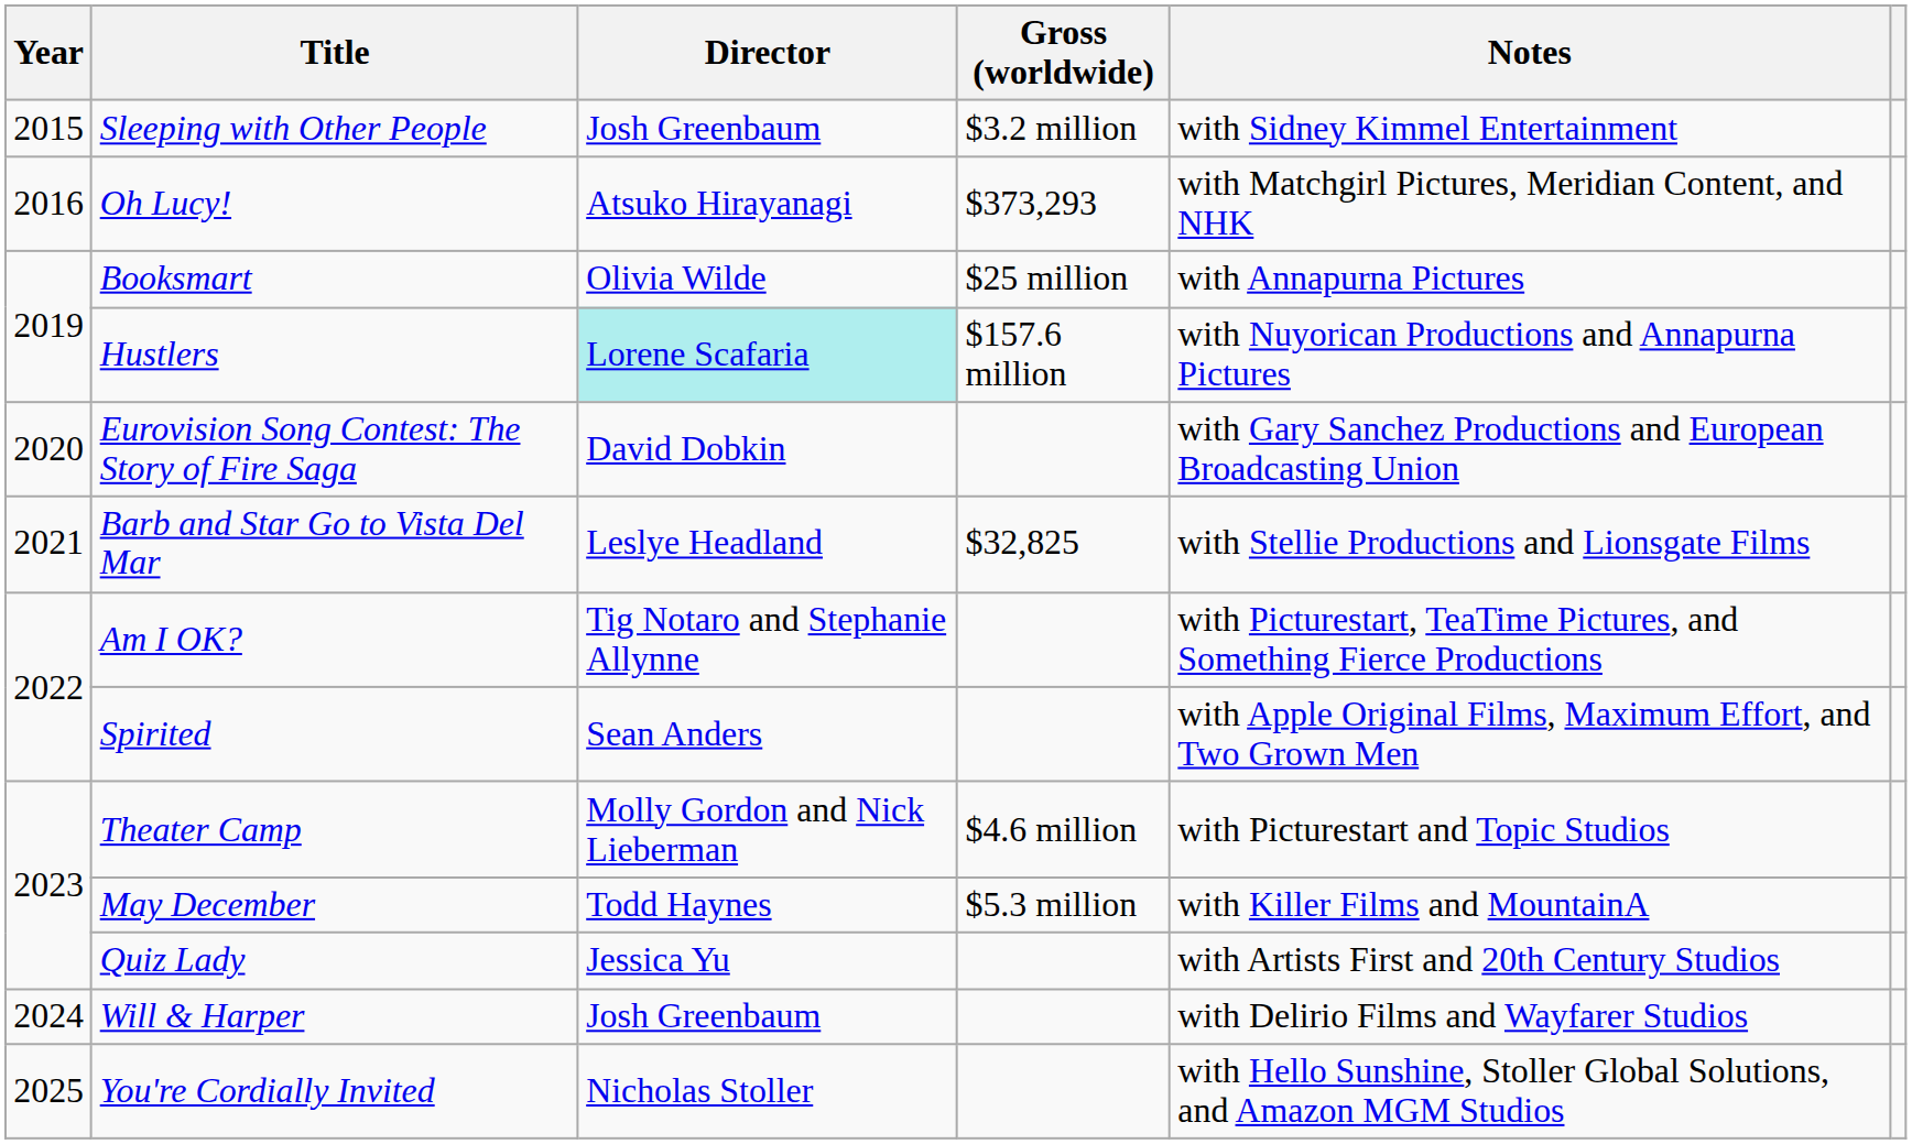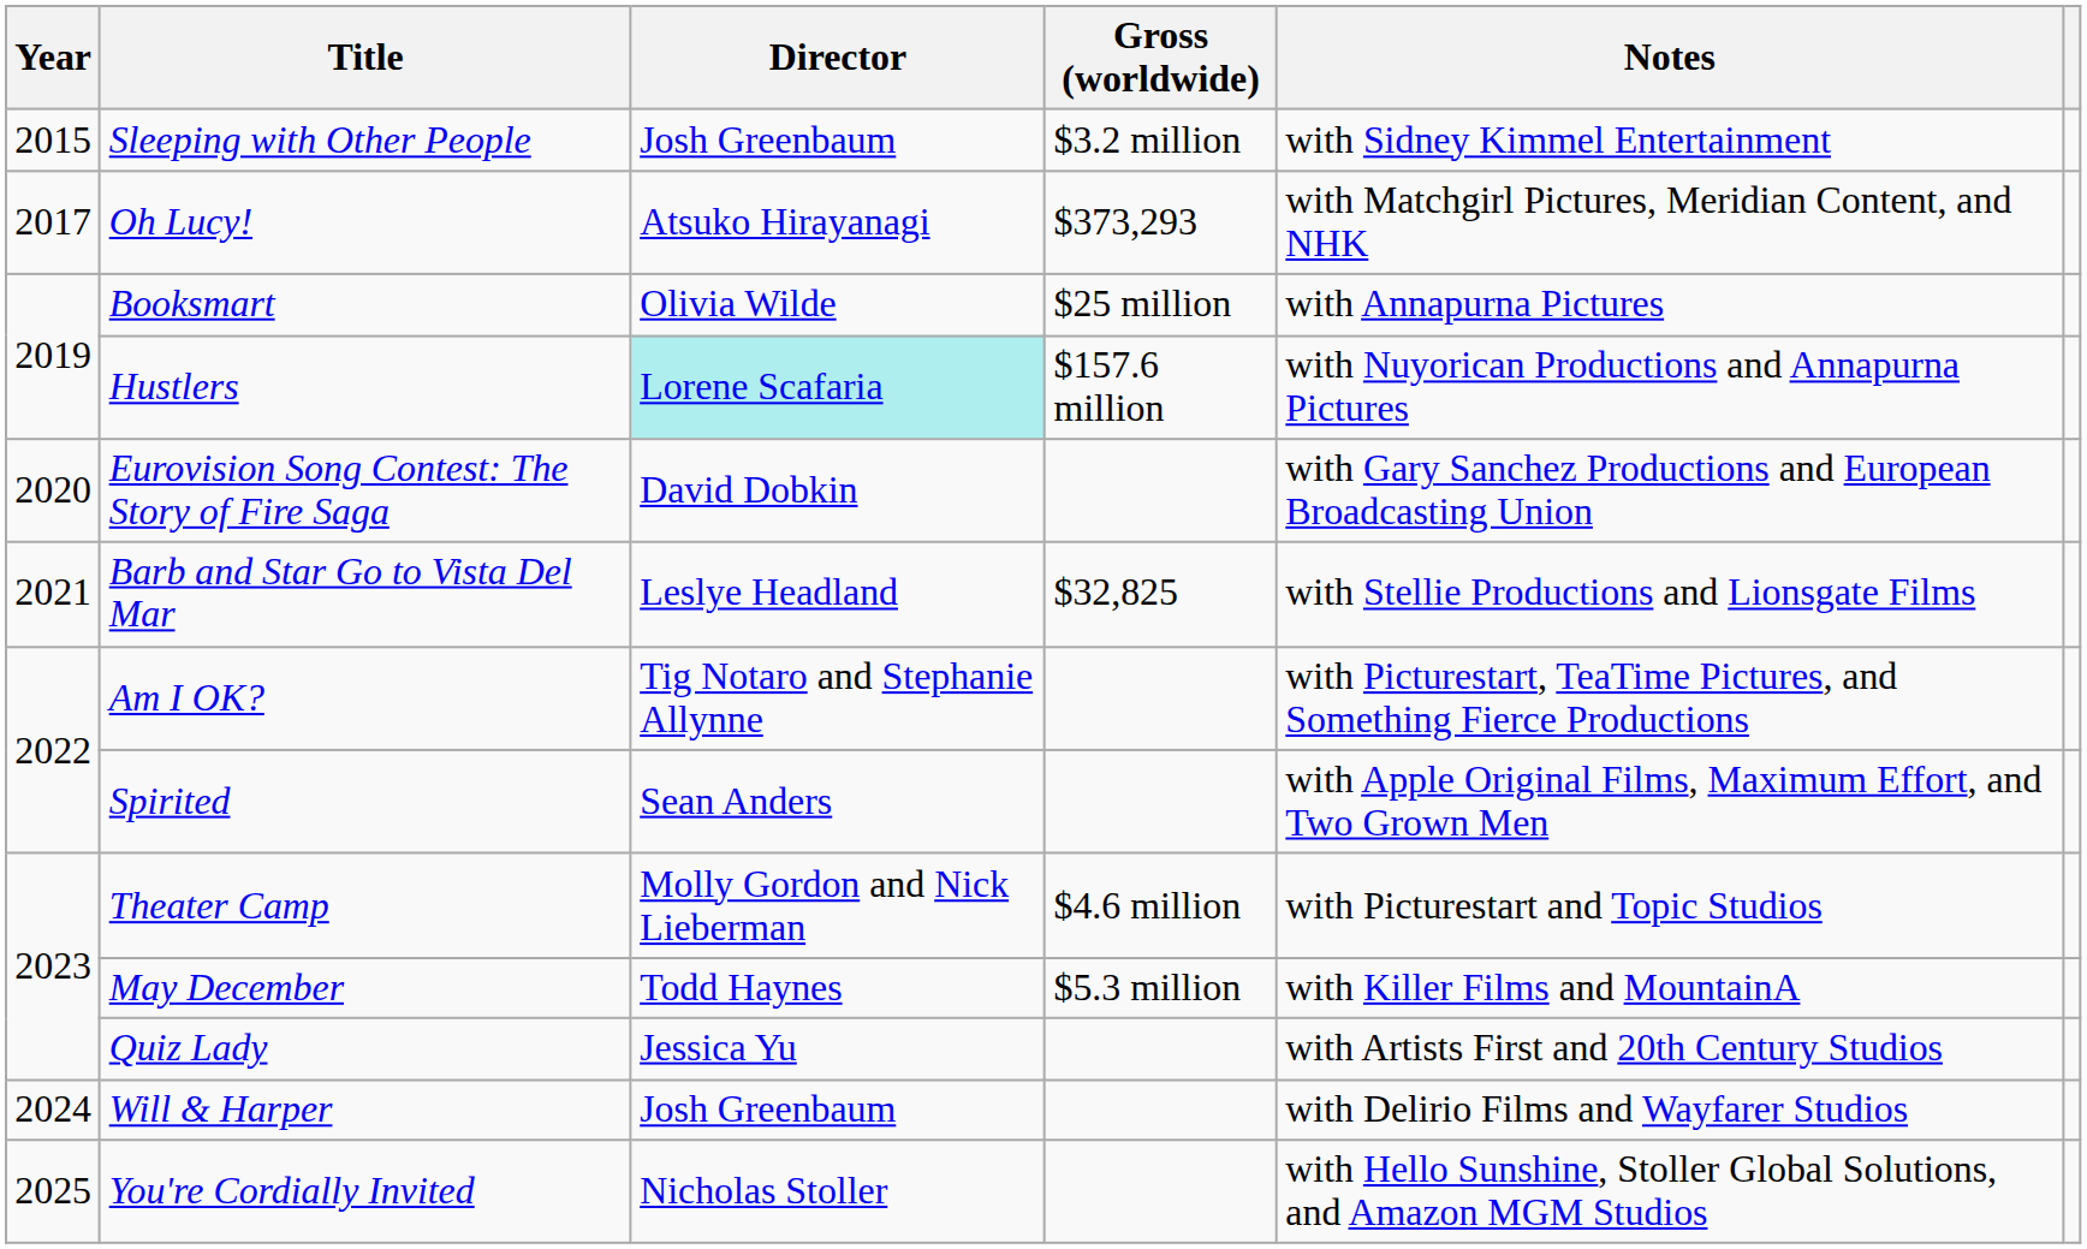Oh Lucy! | Year: 2016 -> 2017
